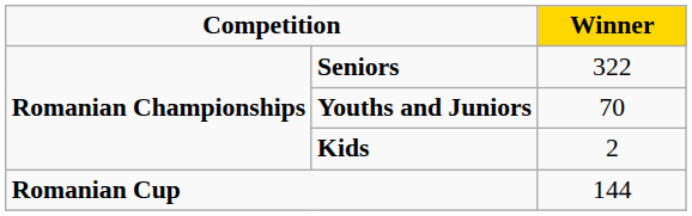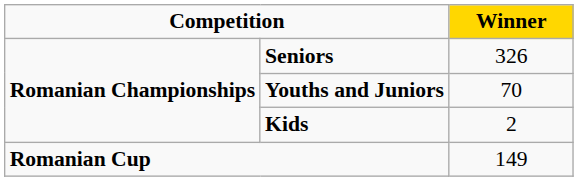Seniors | Winner: 322 -> 326
Romanian Cup | Winner: 144 -> 149
